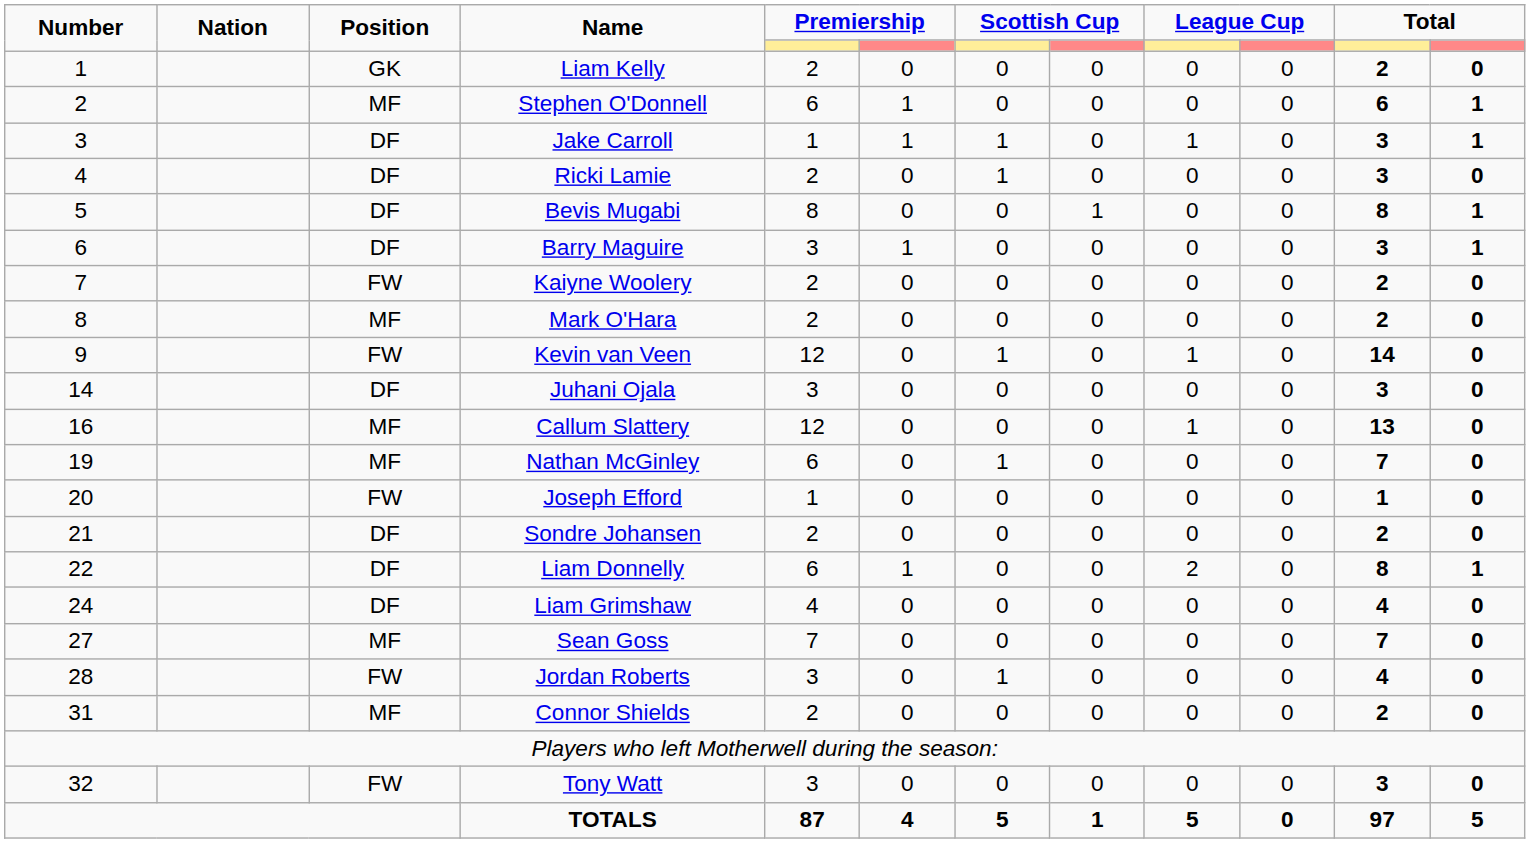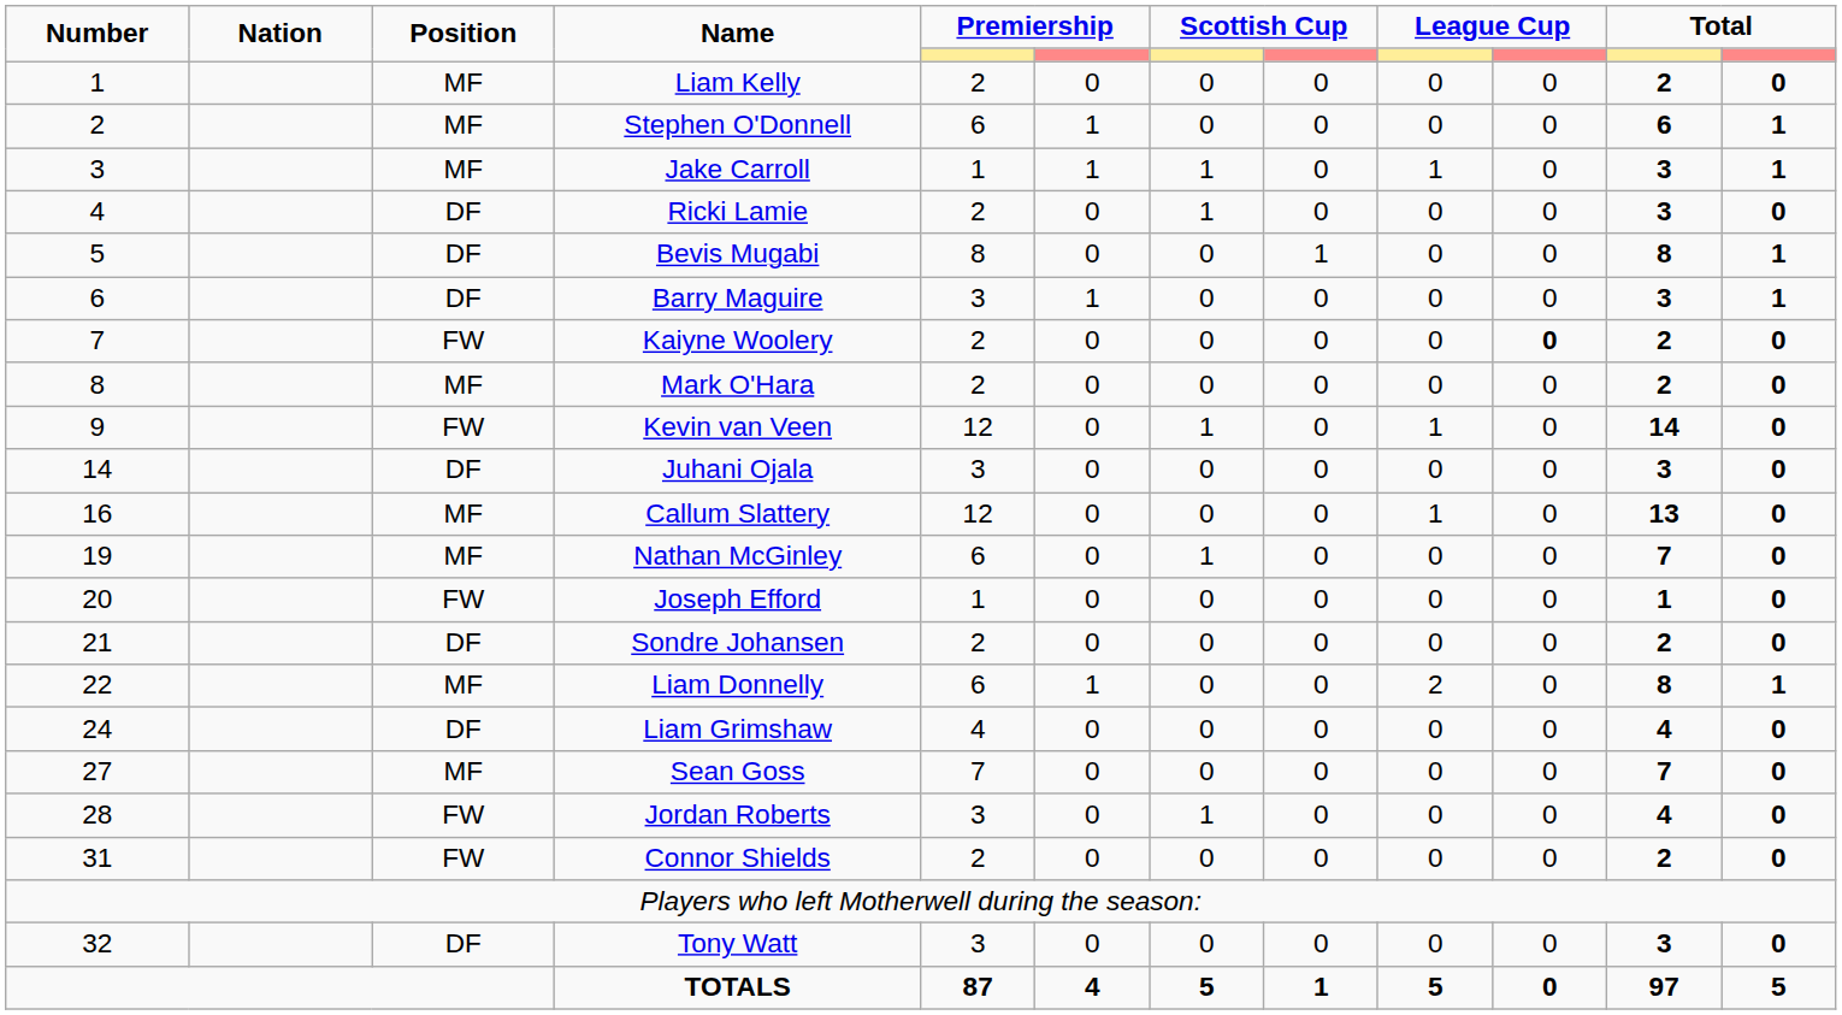Liam Kelly | Position: GK -> MF
Jake Carroll | Position: DF -> MF
Kaiyne Woolery | column 10: normal -> bold
Liam Donnelly | Position: DF -> MF
Connor Shields | Position: MF -> FW
Tony Watt | Position: FW -> DF
